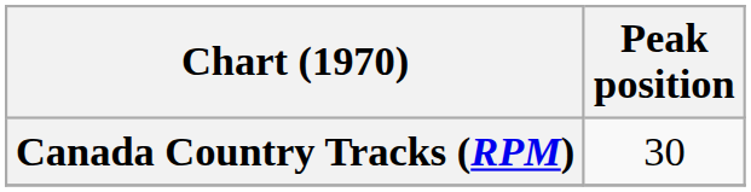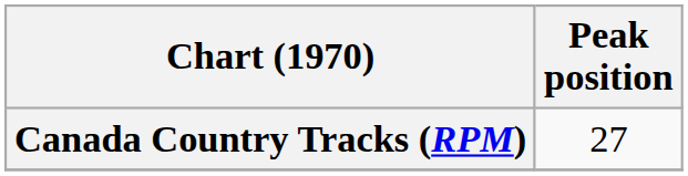Canada Country Tracks (RPM) | Peak position: 30 -> 27
